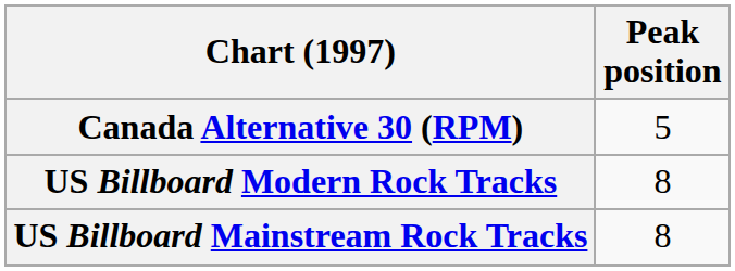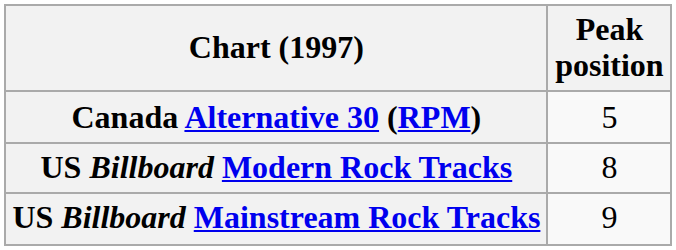US Billboard Mainstream Rock Tracks | Peak position: 8 -> 9
